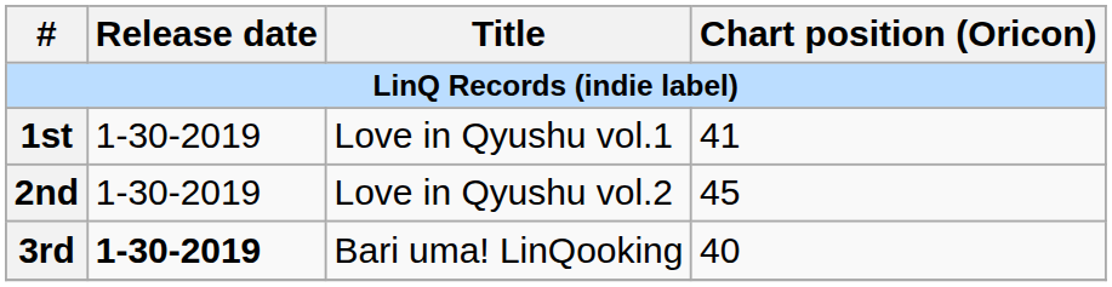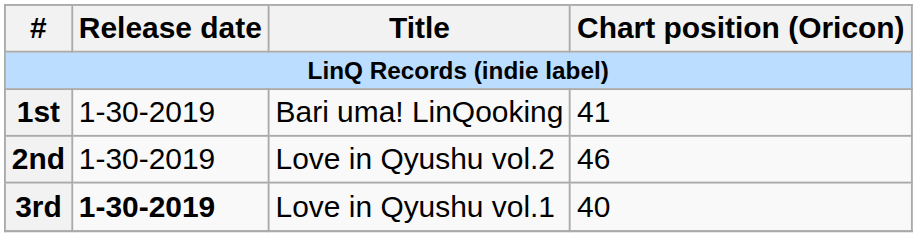1st | Title: Love in Qyushu vol.1 -> Bari uma! LinQooking
2nd | Chart position (Oricon): 45 -> 46
3rd | Title: Bari uma! LinQooking -> Love in Qyushu vol.1
